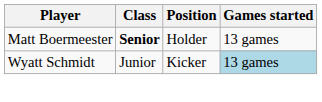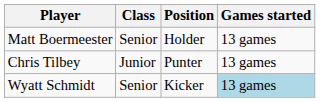Matt Boermeester | Class: bold -> normal
+ row: Chris Tilbey | Junior | Punter | 13 games
Wyatt Schmidt | Class: Junior -> Senior
